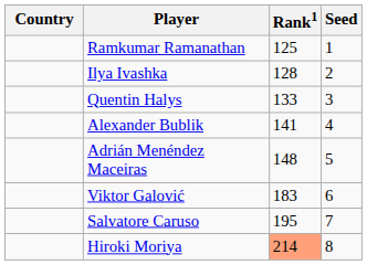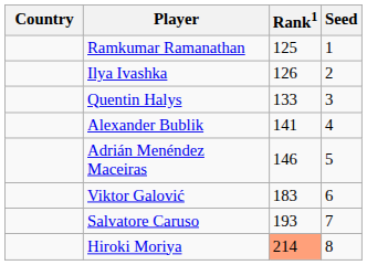Ilya Ivashka | Rank1: 128 -> 126
Adrián Menéndez Maceiras | Rank1: 148 -> 146
Salvatore Caruso | Rank1: 195 -> 193
